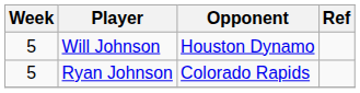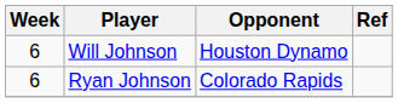Will Johnson | Week: 5 -> 6
Ryan Johnson | Week: 5 -> 6
